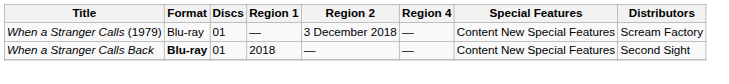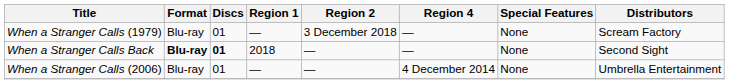When a Stranger Calls (1979) | Special Features: Content New Special Features -> None
When a Stranger Calls Back | Discs: normal -> bold
When a Stranger Calls Back | Special Features: Content New Special Features -> None
+ row: When a Stranger Calls (2006) | Blu-ray | 01 | — | — | 4 December 2014 | None | Umbrella Entertainment
